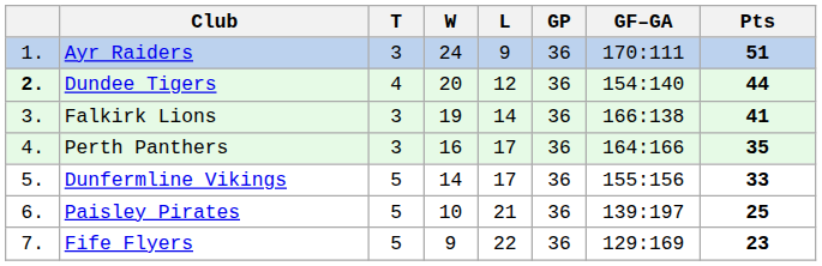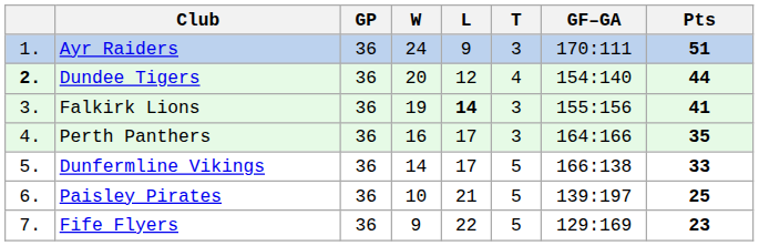columns swapped: GP <-> T
Falkirk Lions | L: normal -> bold
Falkirk Lions | GF–GA: 166:138 -> 155:156
Dunfermline Vikings | GF–GA: 155:156 -> 166:138
